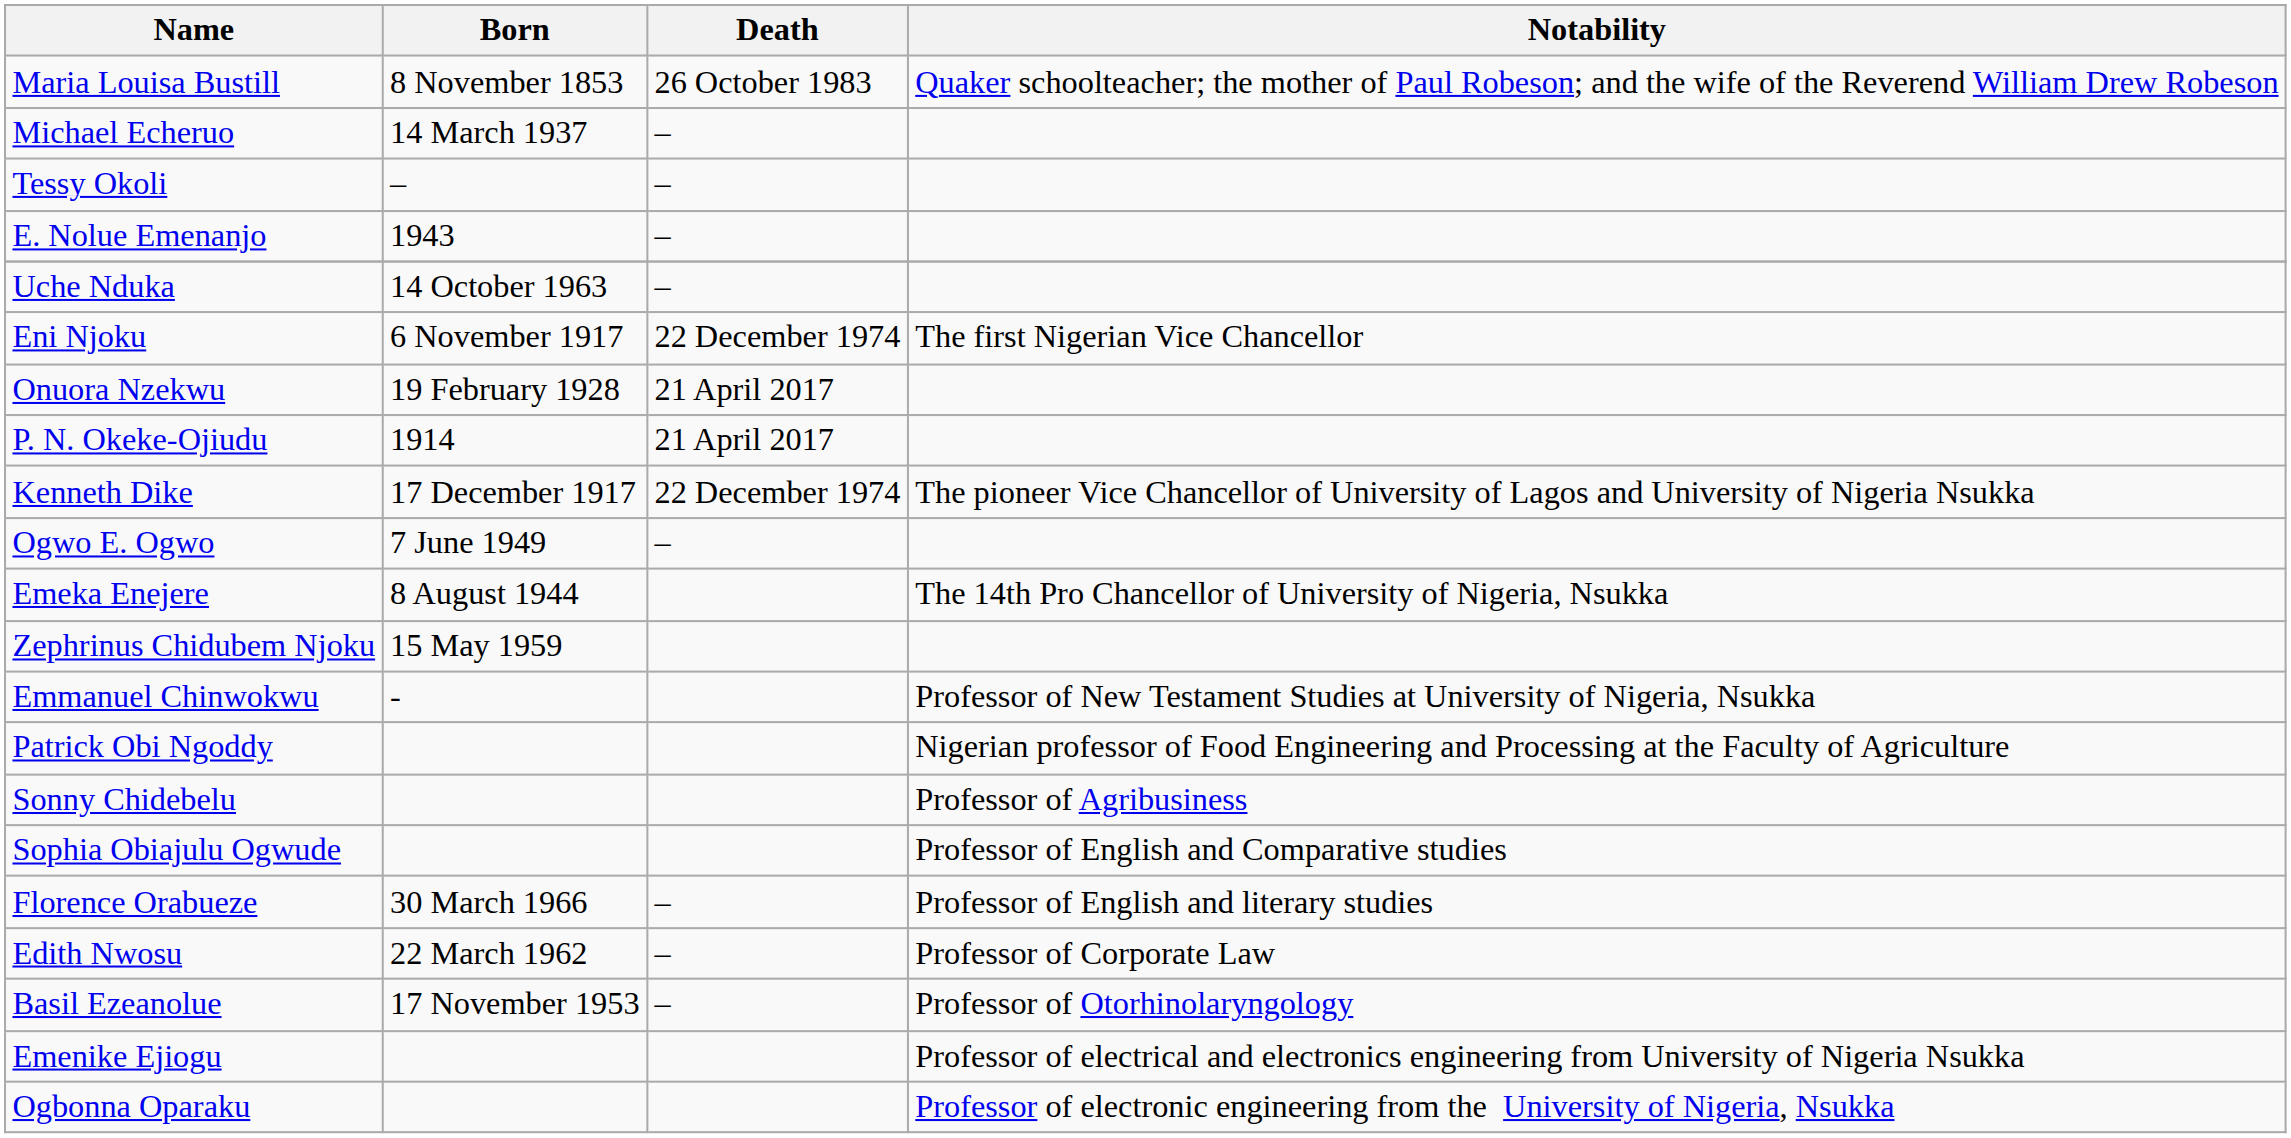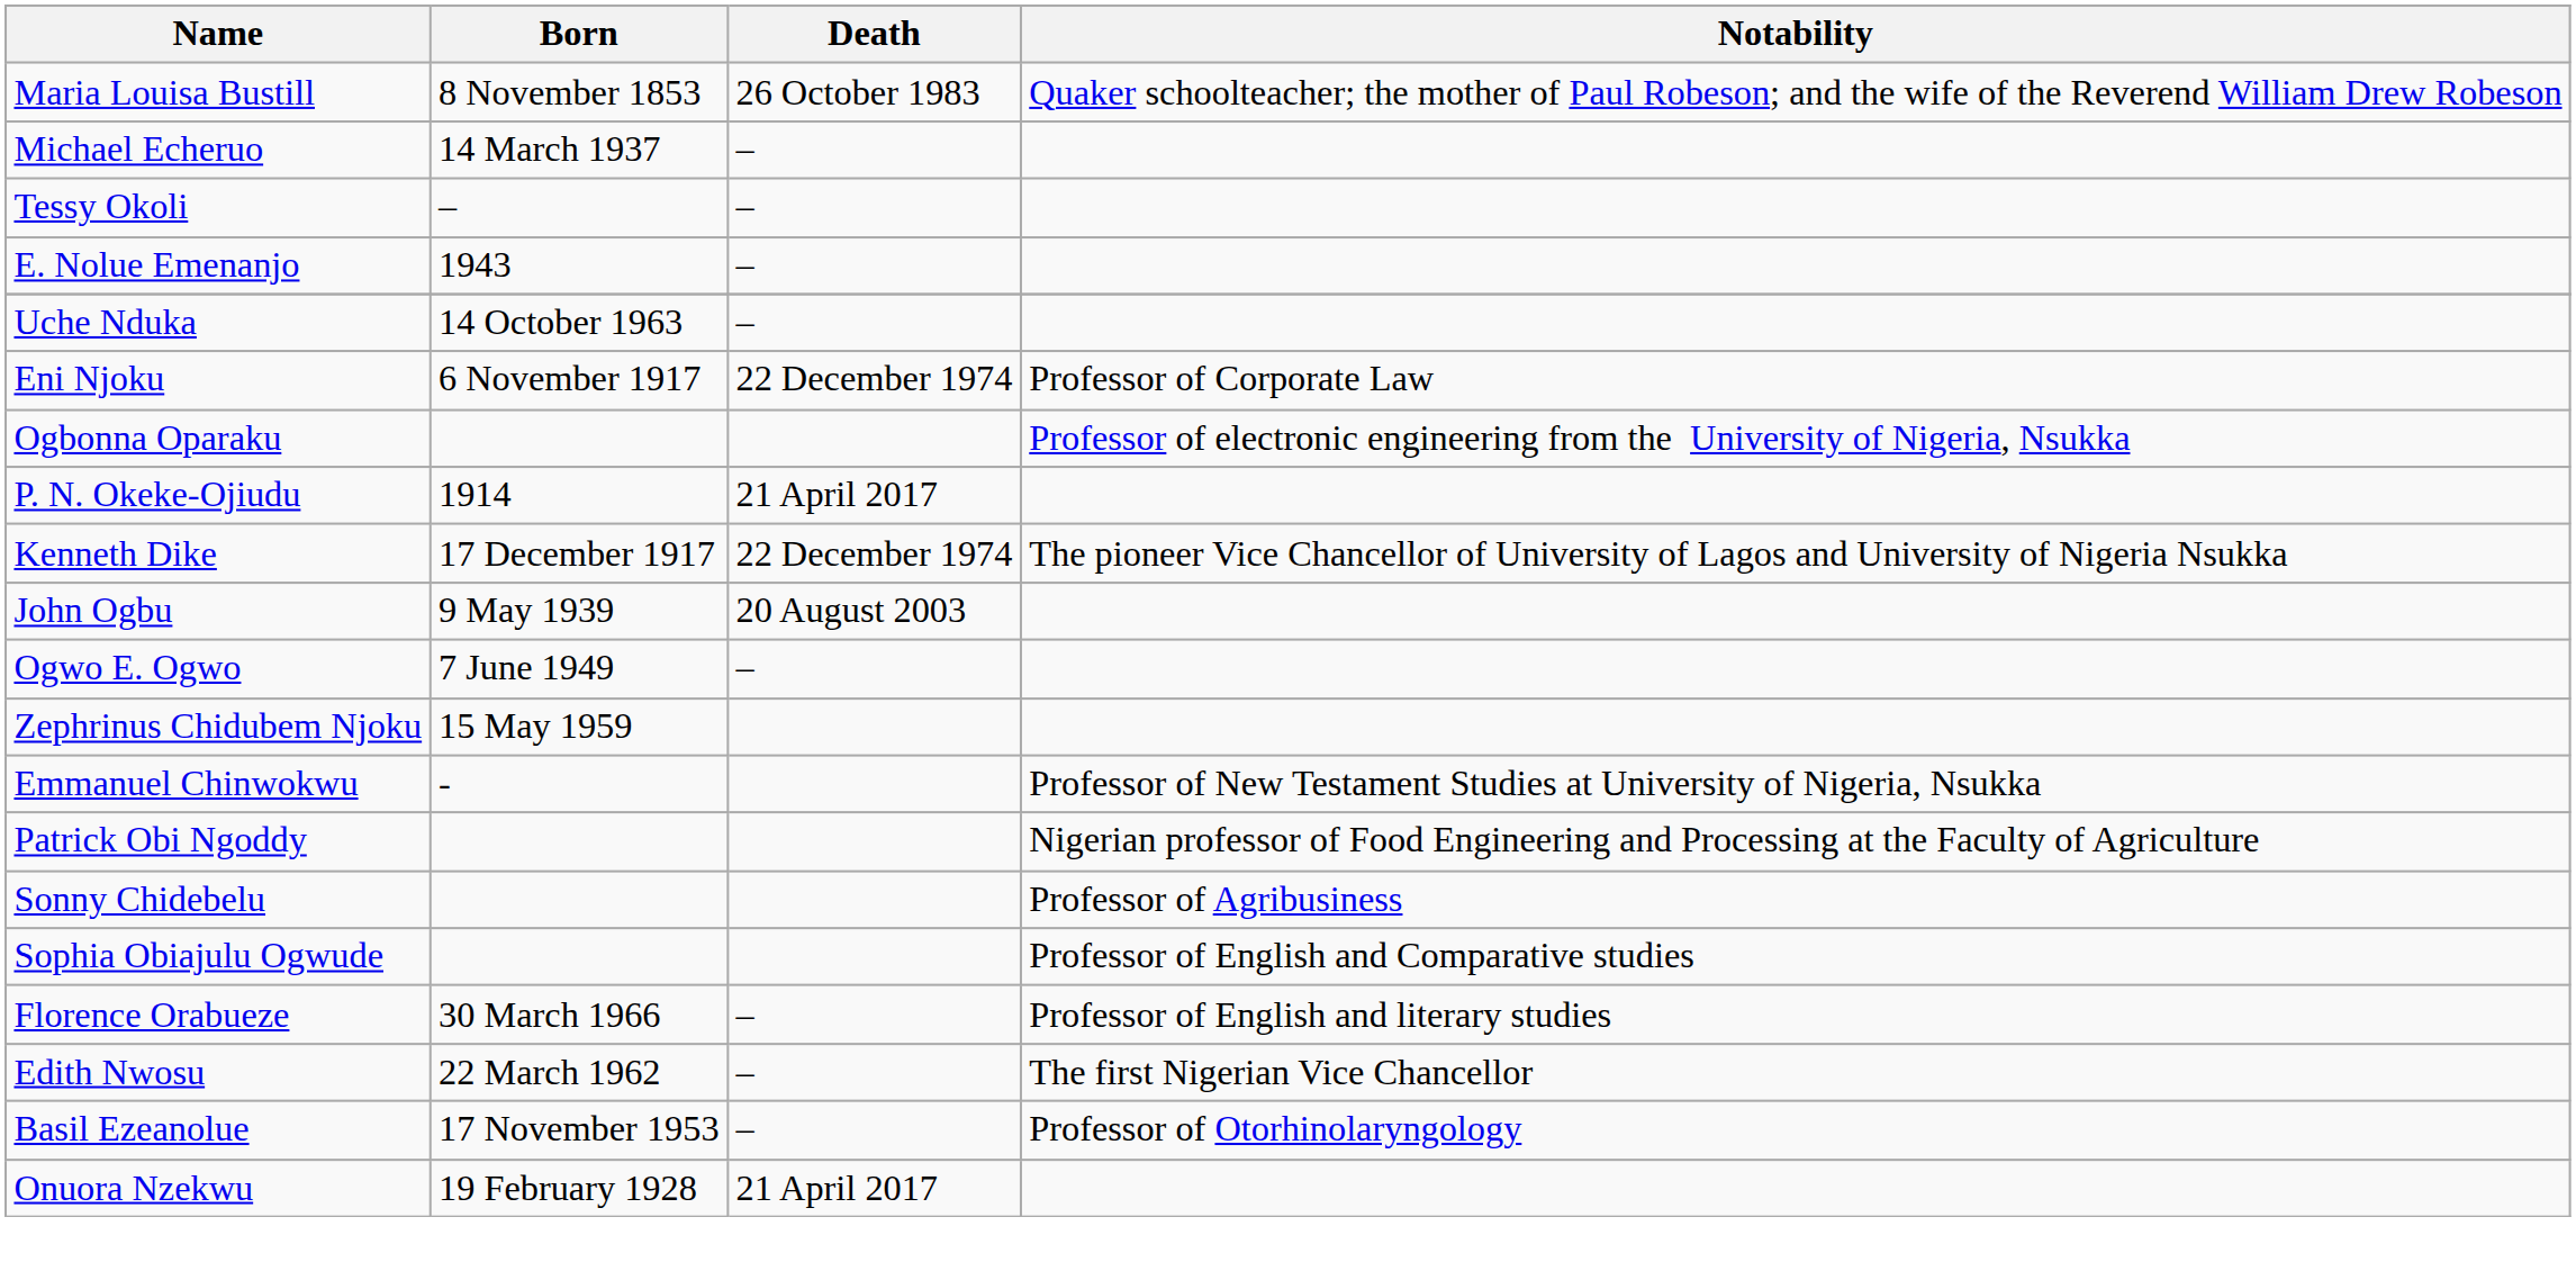Eni Njoku | Notability: The first Nigerian Vice Chancellor -> Professor of Corporate Law
rows swapped: Onuora Nzekwu <-> Ogbonna Oparaku
+ row: John Ogbu | 9 May 1939 | 20 August 2003
- row: Emeka Enejere | 8 August 1944 | The 14th Pro Chancellor of University of Nigeria, Nsukka
Edith Nwosu | Notability: Professor of Corporate Law -> The first Nigerian Vice Chancellor
- row: Emenike Ejiogu | Professor of electrical and electronics engineering from University of Nigeria Nsukka
